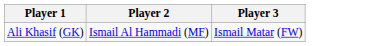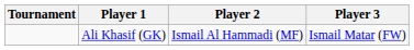+ column: Tournament
